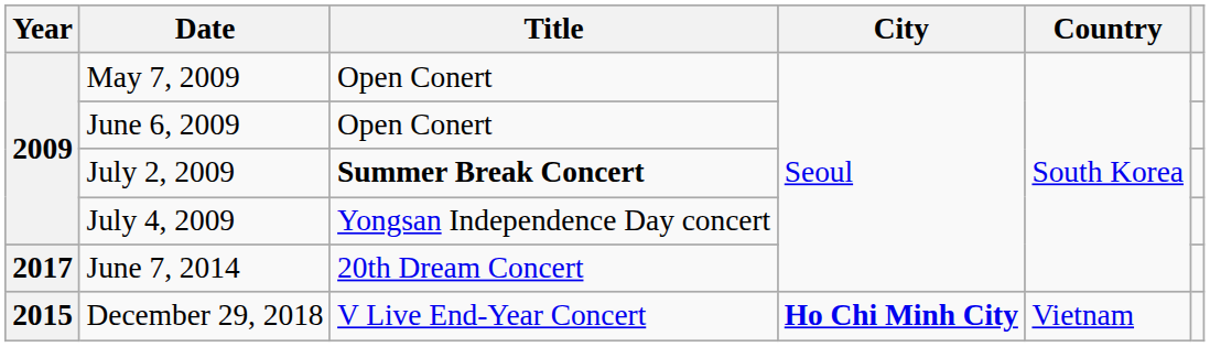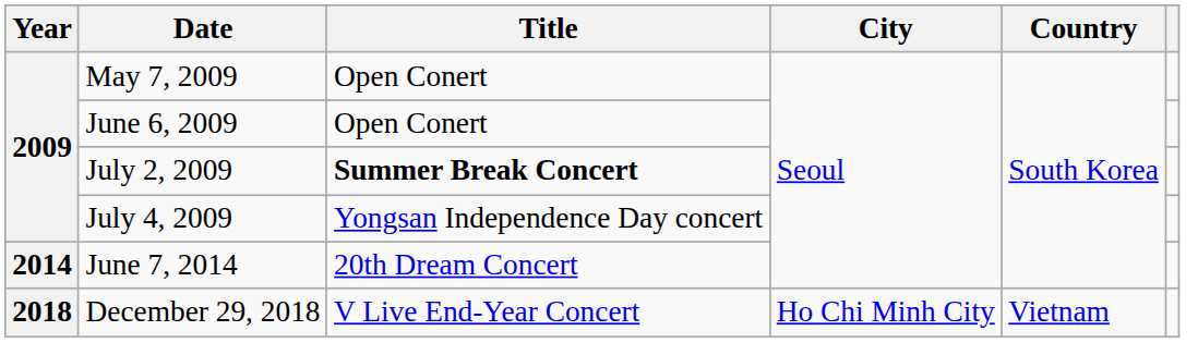June 7, 2014 | Year: 2017 -> 2014
December 29, 2018 | Year: 2015 -> 2018
December 29, 2018 | City: bold -> normal
